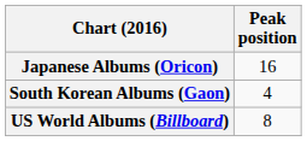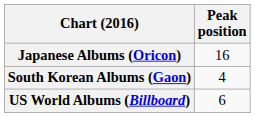US World Albums (Billboard) | Peak position: 8 -> 6
